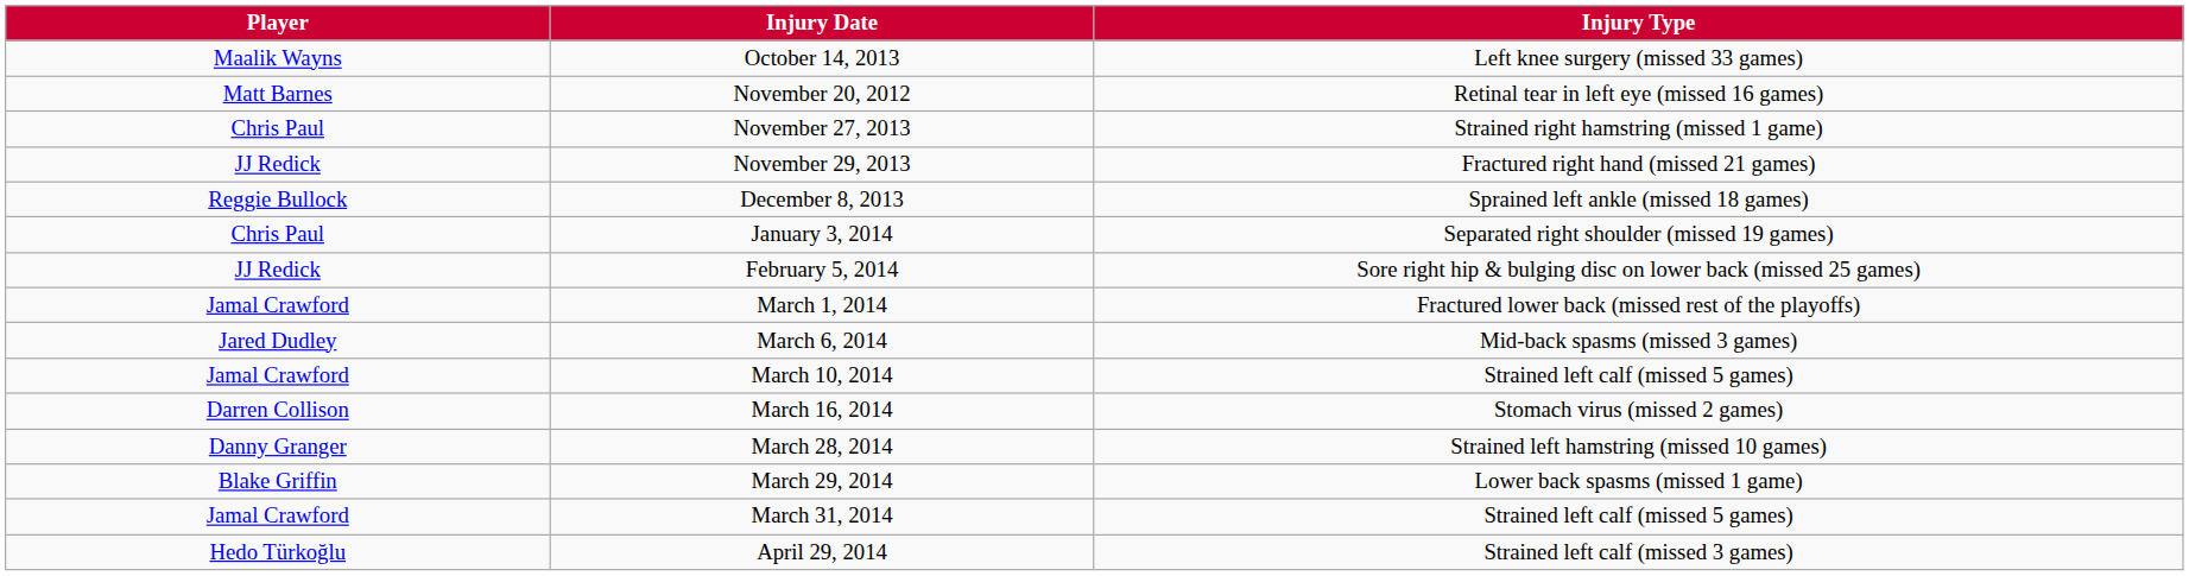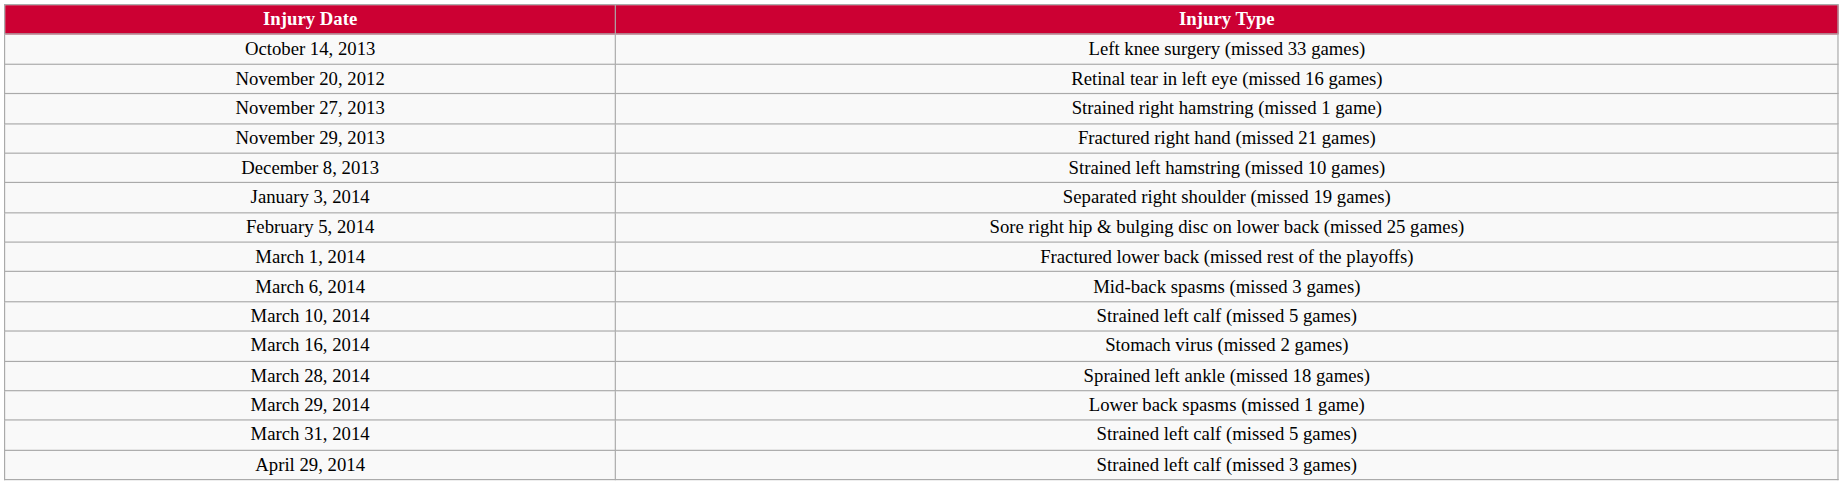- column: Player | Maalik Wayns | Matt Barnes | Chris Paul | JJ Redick | Reggie Bullock | Chris Paul | JJ Redick | Jamal Crawford | Jared Dudley | Jamal Crawford | Darren Collison | Danny Granger | Blake Griffin | Jamal Crawford | Hedo Türkoğlu
December 8, 2013 | Injury Type: Sprained left ankle (missed 18 games) -> Strained left hamstring (missed 10 games)
March 28, 2014 | Injury Type: Strained left hamstring (missed 10 games) -> Sprained left ankle (missed 18 games)
